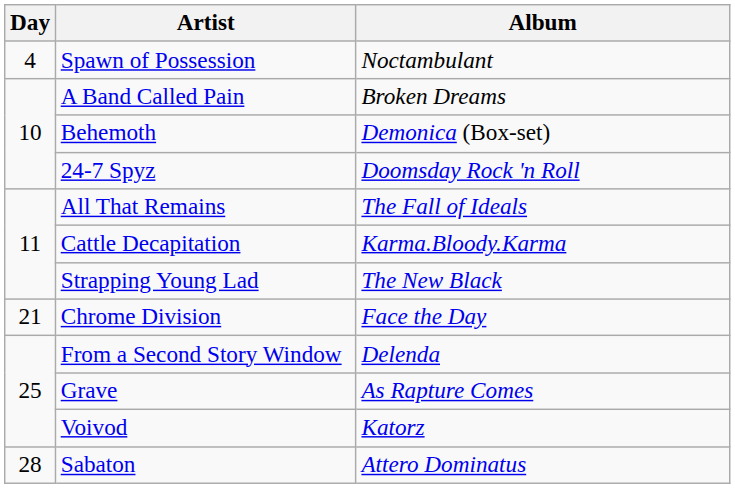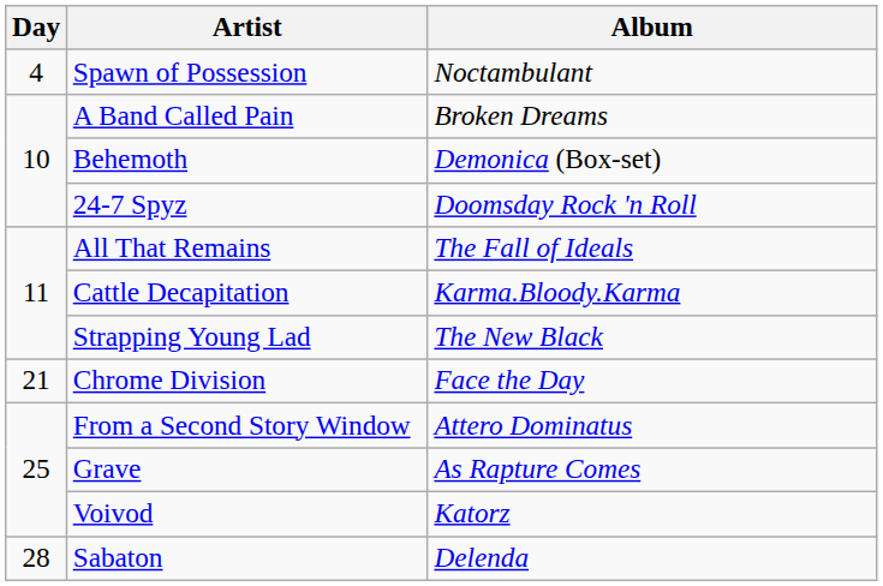From a Second Story Window | Album: Delenda -> Attero Dominatus
Sabaton | Album: Attero Dominatus -> Delenda
